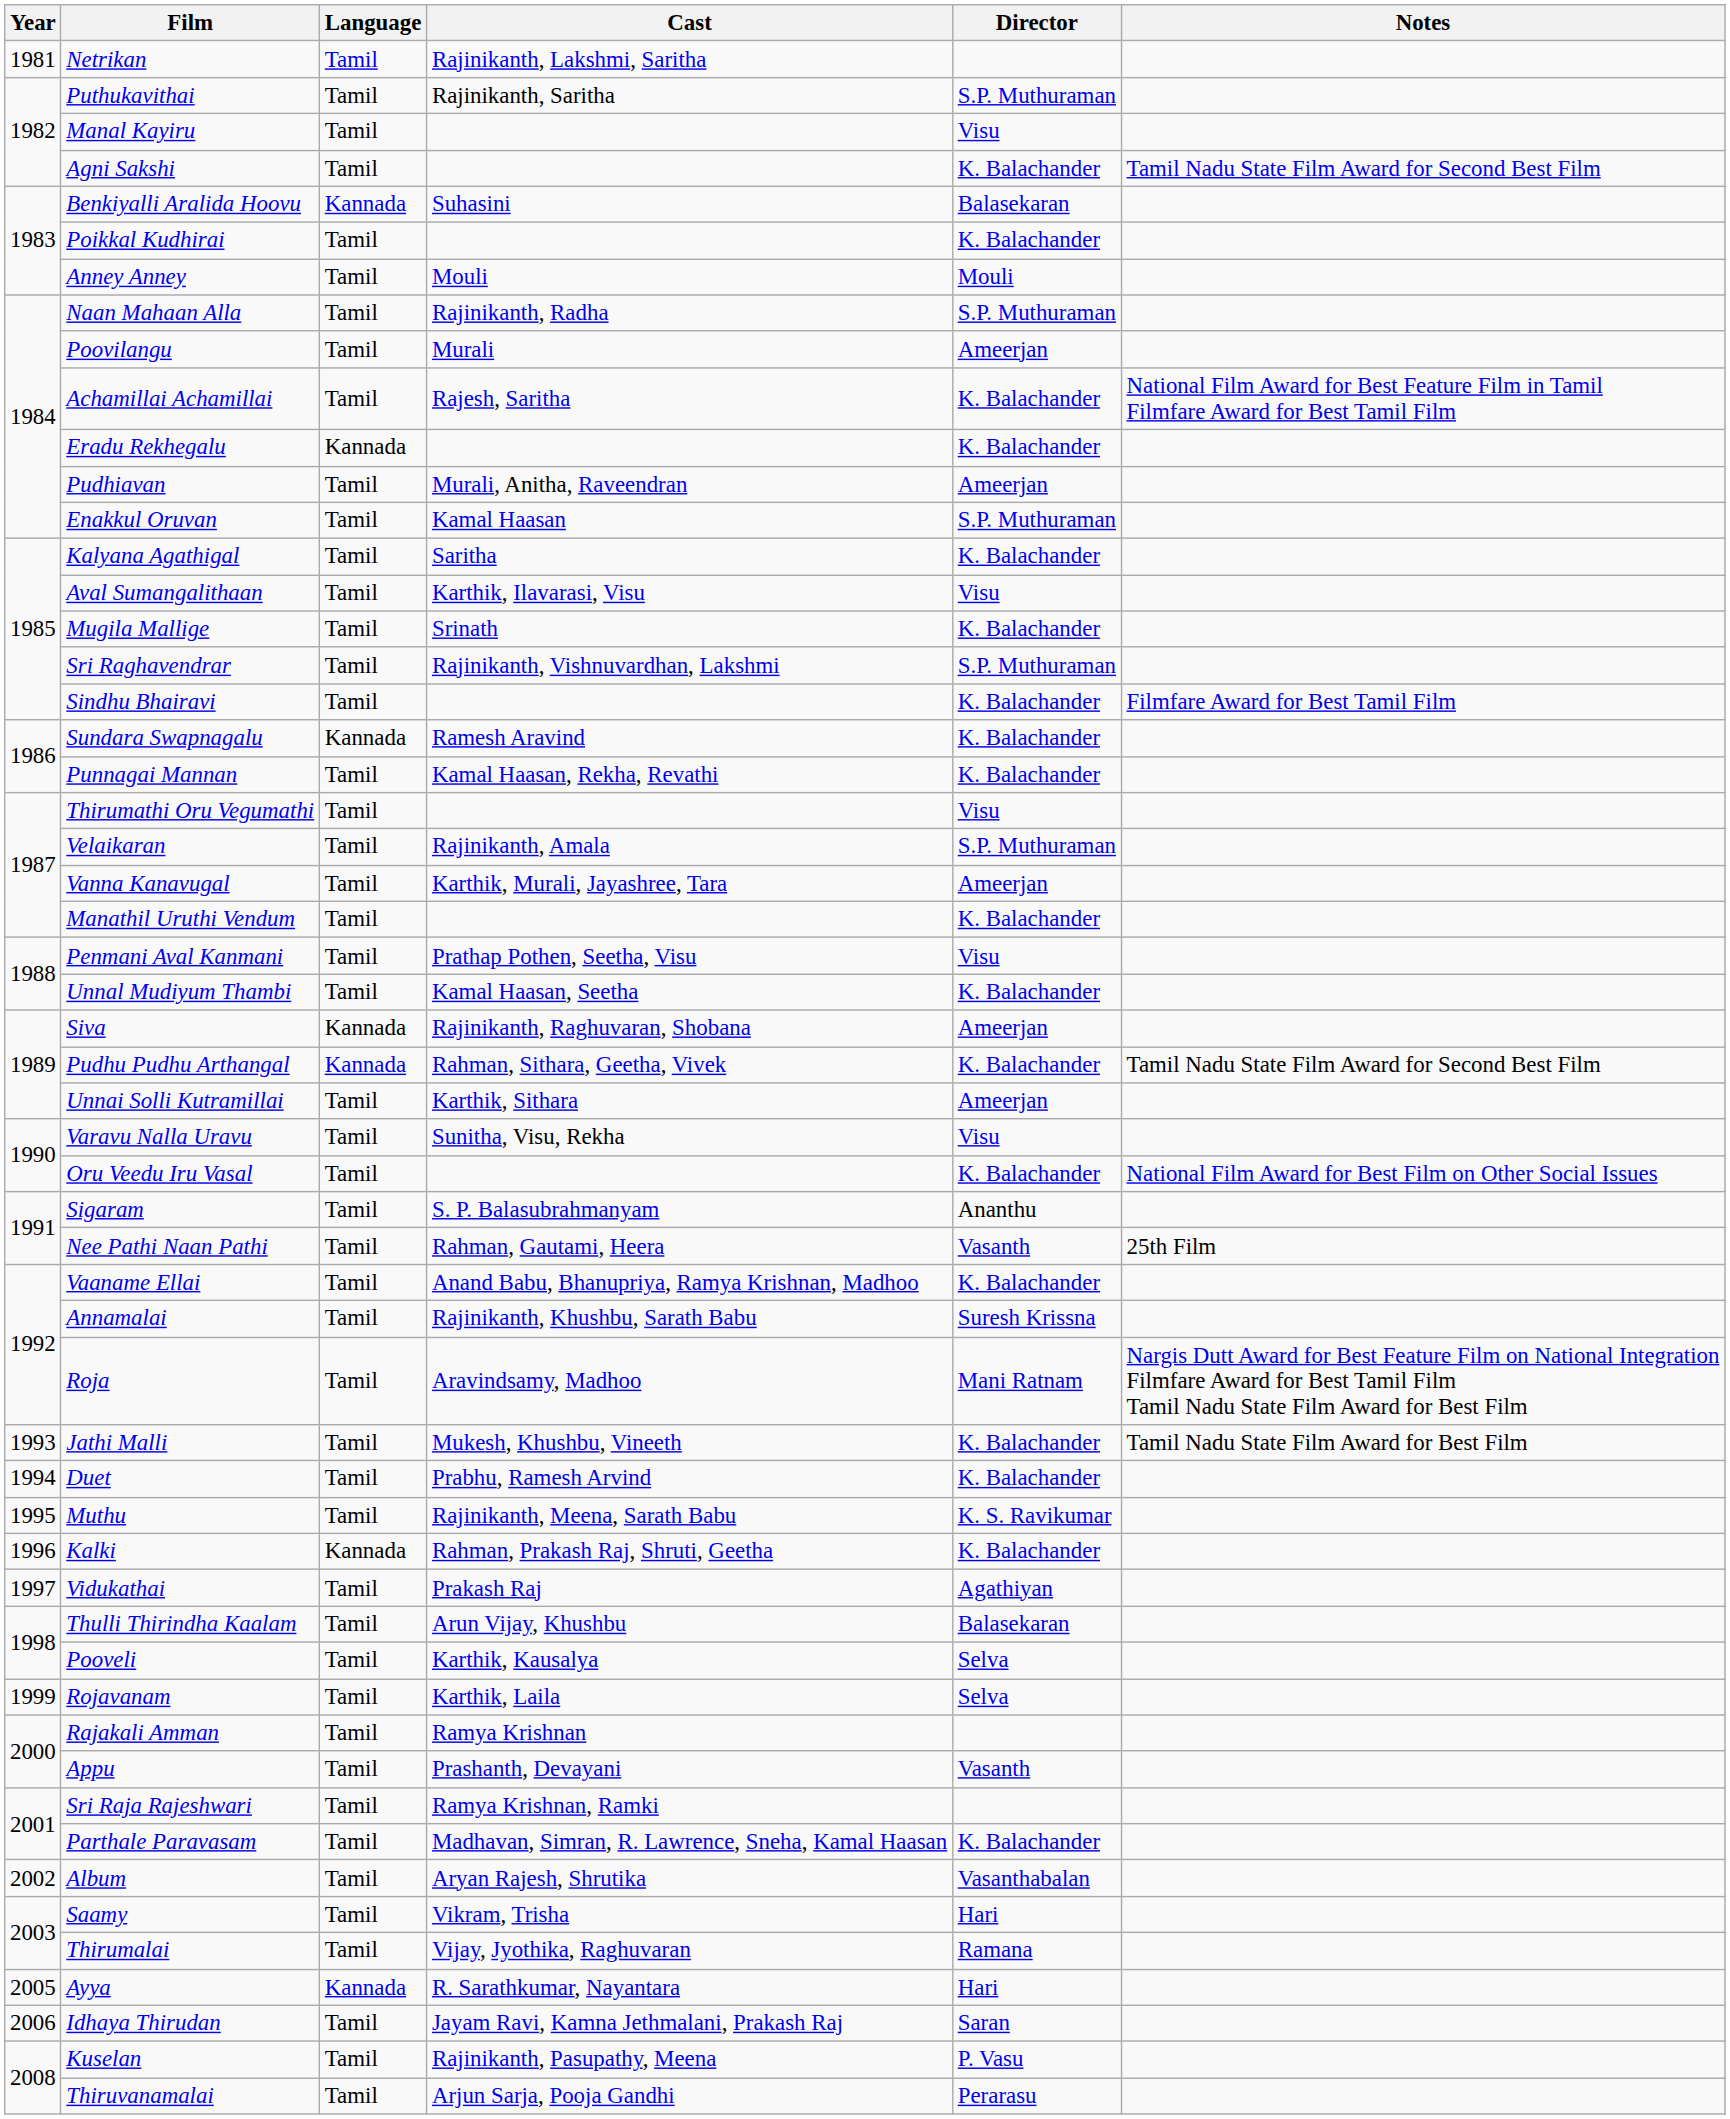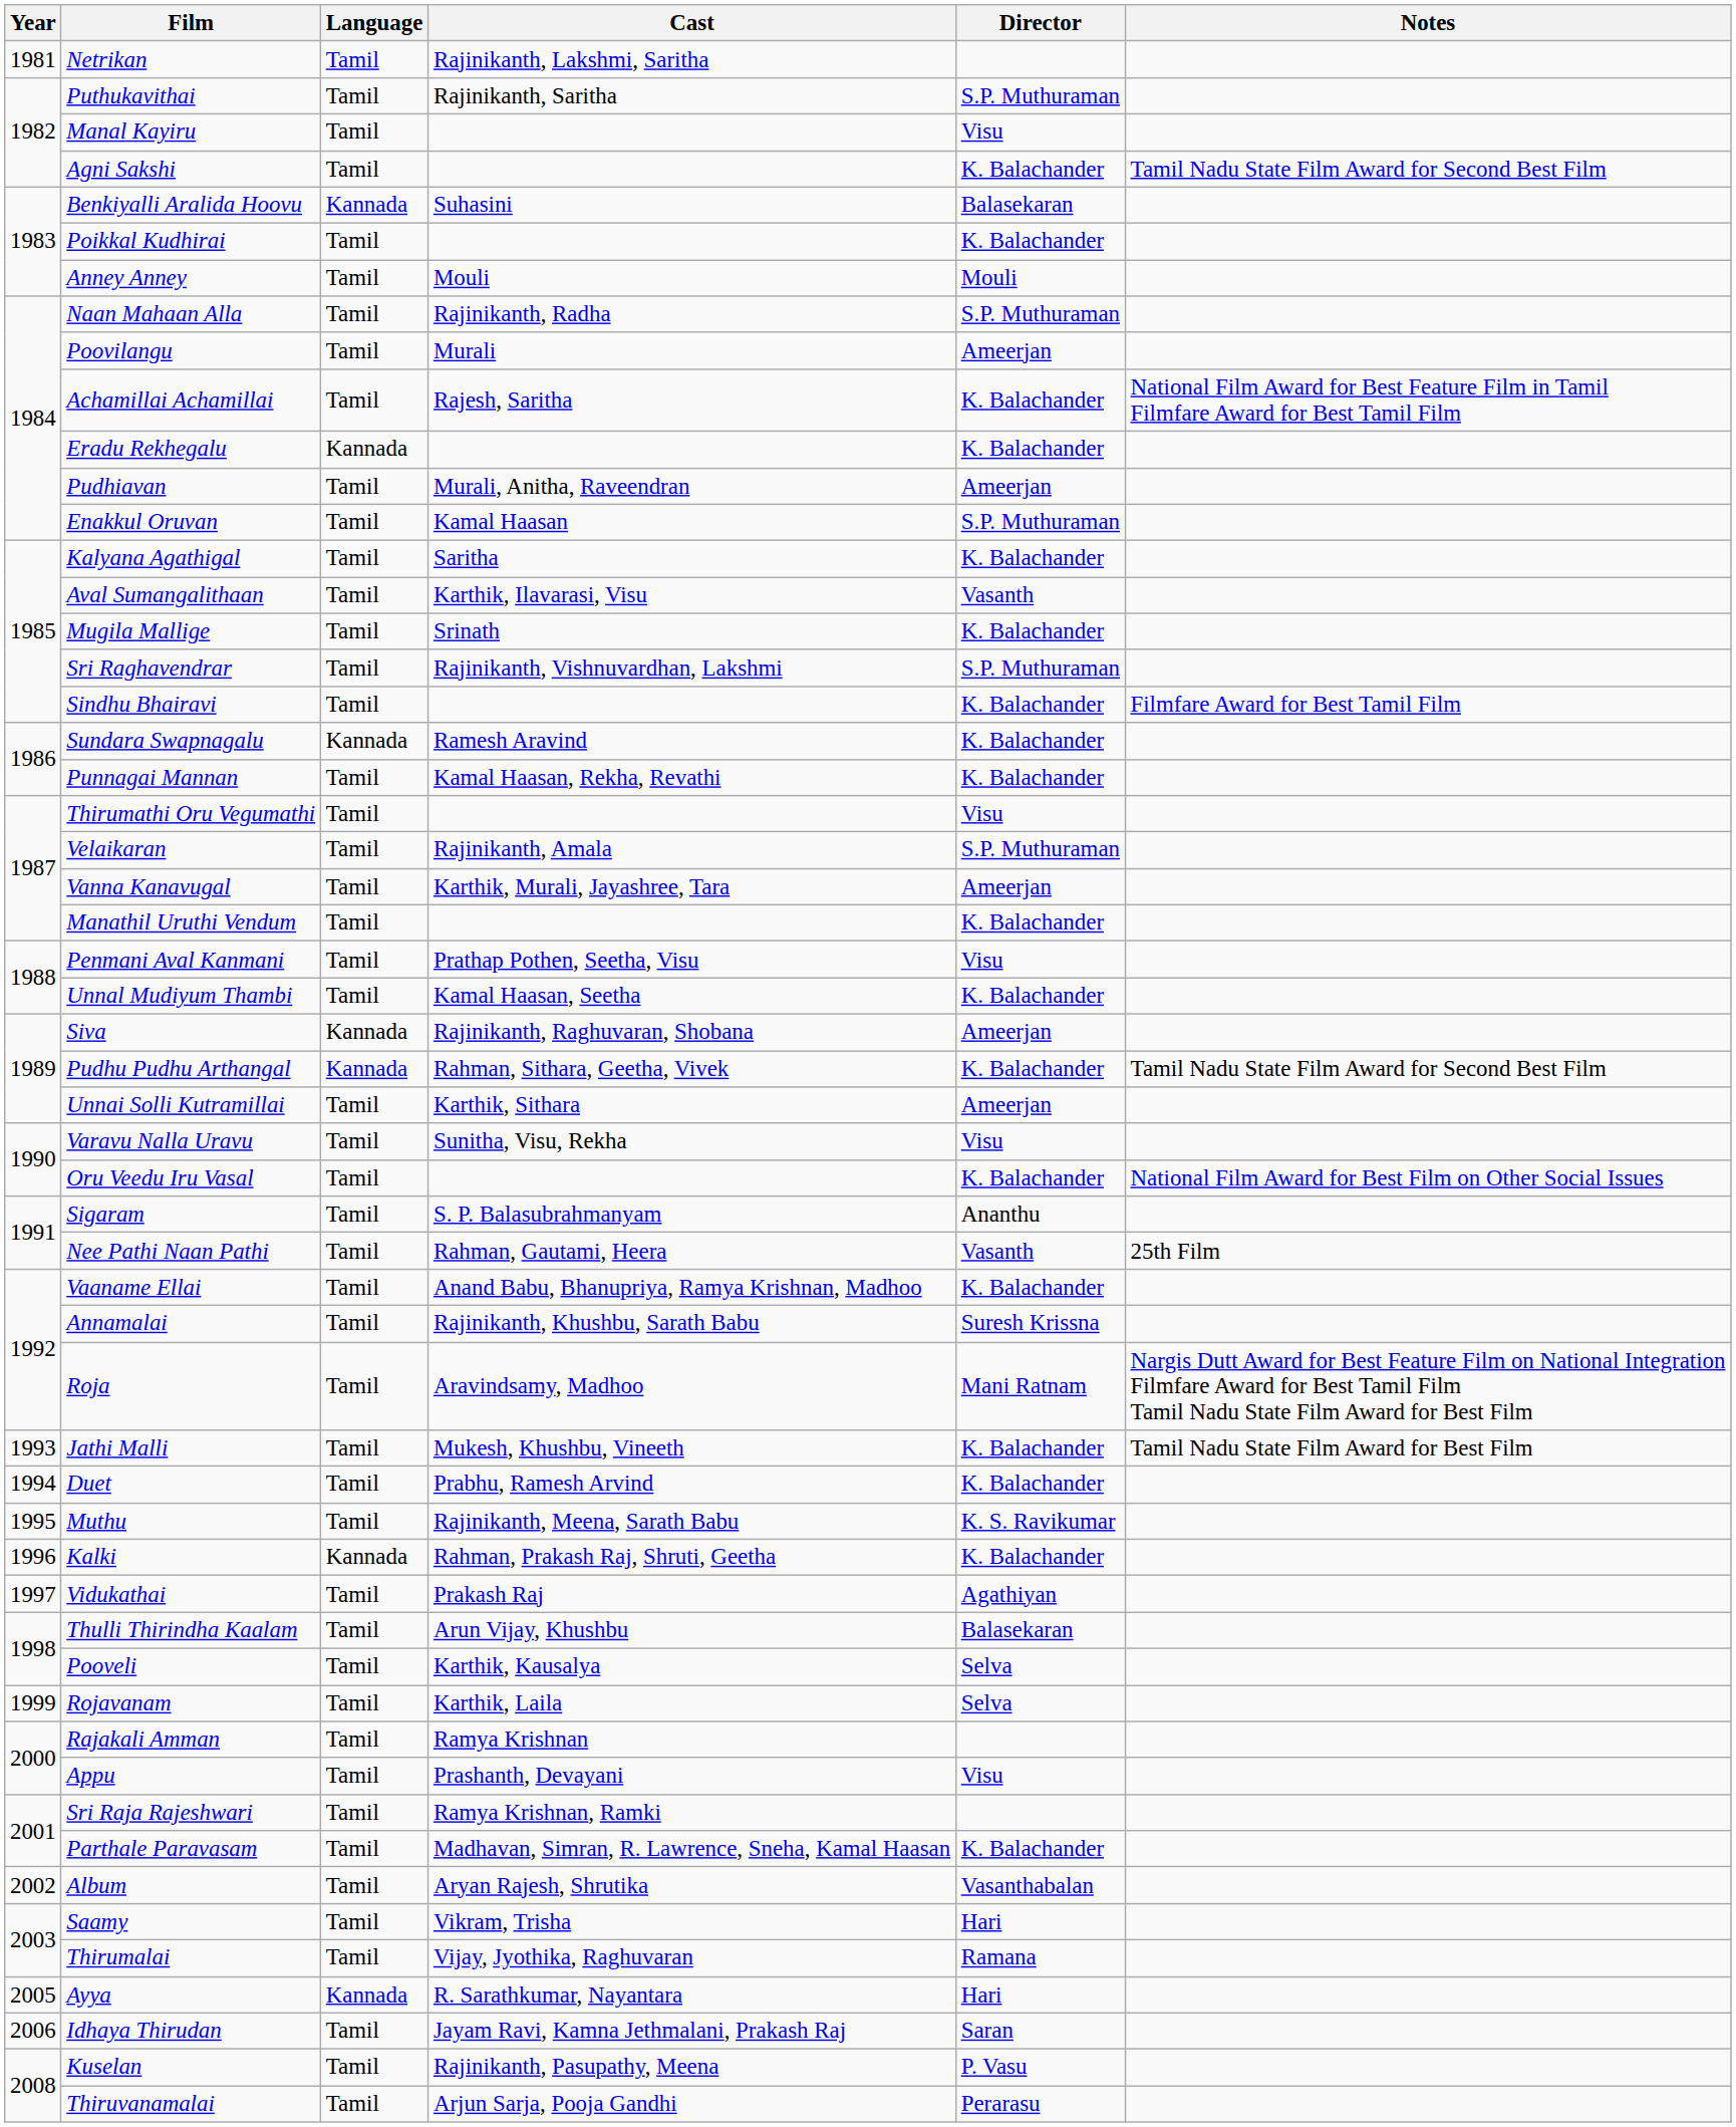Aval Sumangalithaan | Director: Visu -> Vasanth
Appu | Director: Vasanth -> Visu
